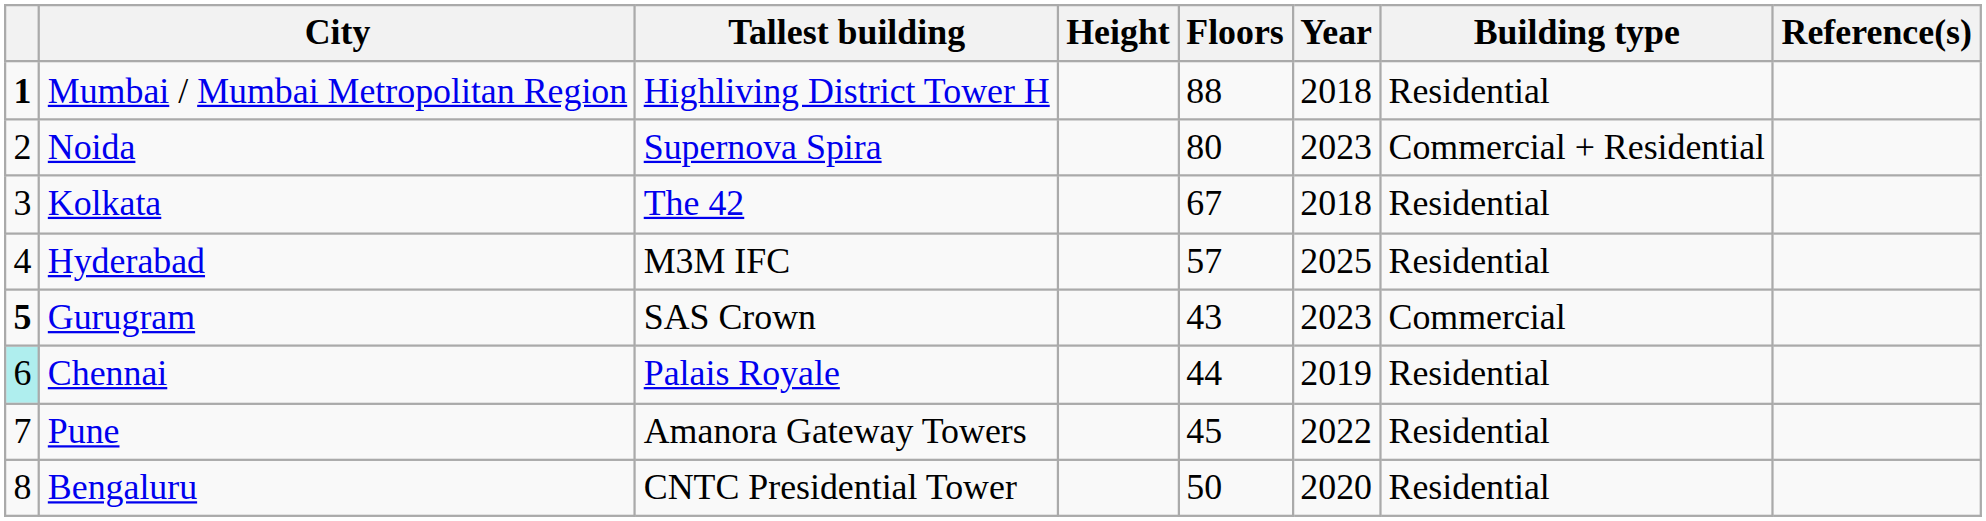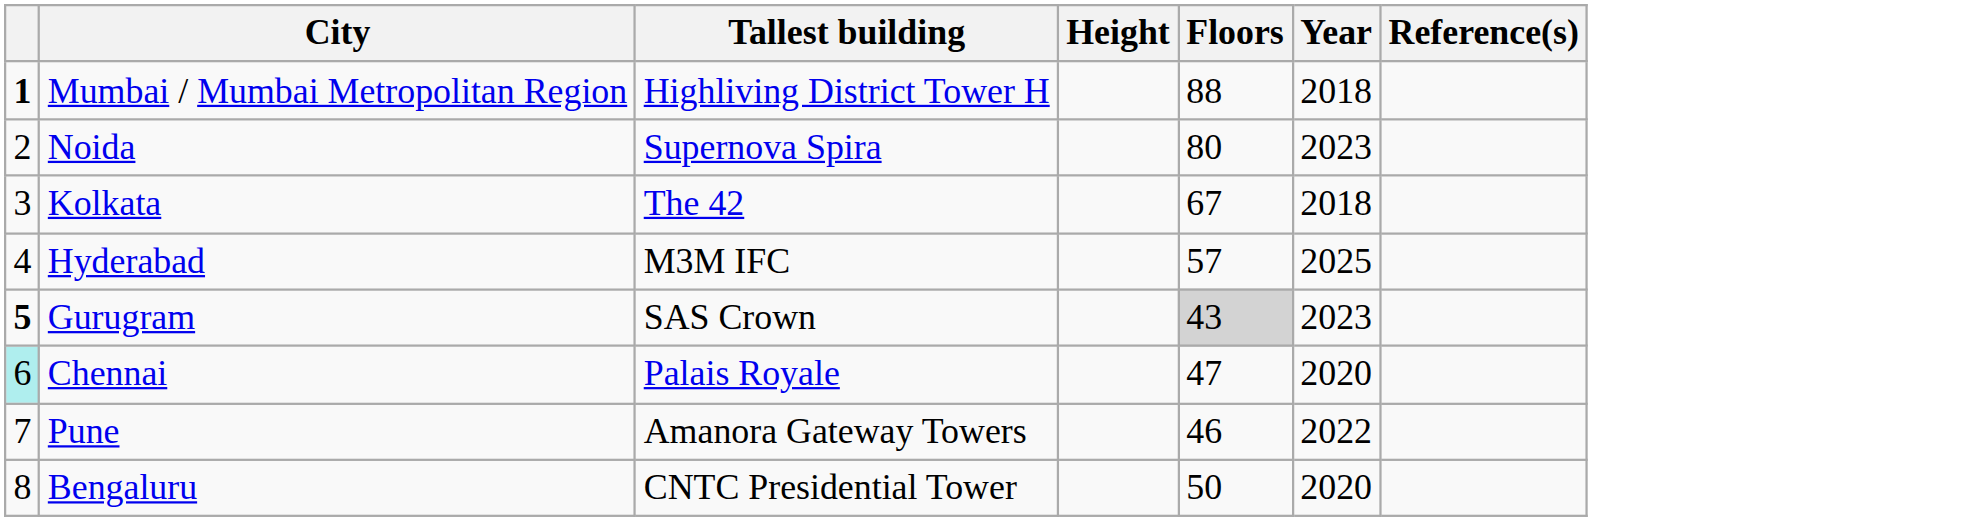- column: Building type | Residential | Commercial + Residential | Residential | Residential | Commercial | Residential | Residential | Residential
Gurugram | Floors: no background -> lightgrey background
Chennai | Floors: 44 -> 47
Chennai | Year: 2019 -> 2020
Pune | Floors: 45 -> 46
